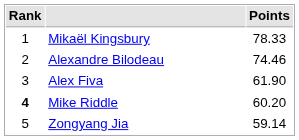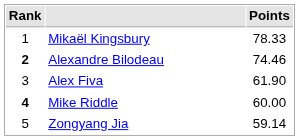Alexandre Bilodeau | Rank: normal -> bold
Mike Riddle | Points: 60.20 -> 60.00
